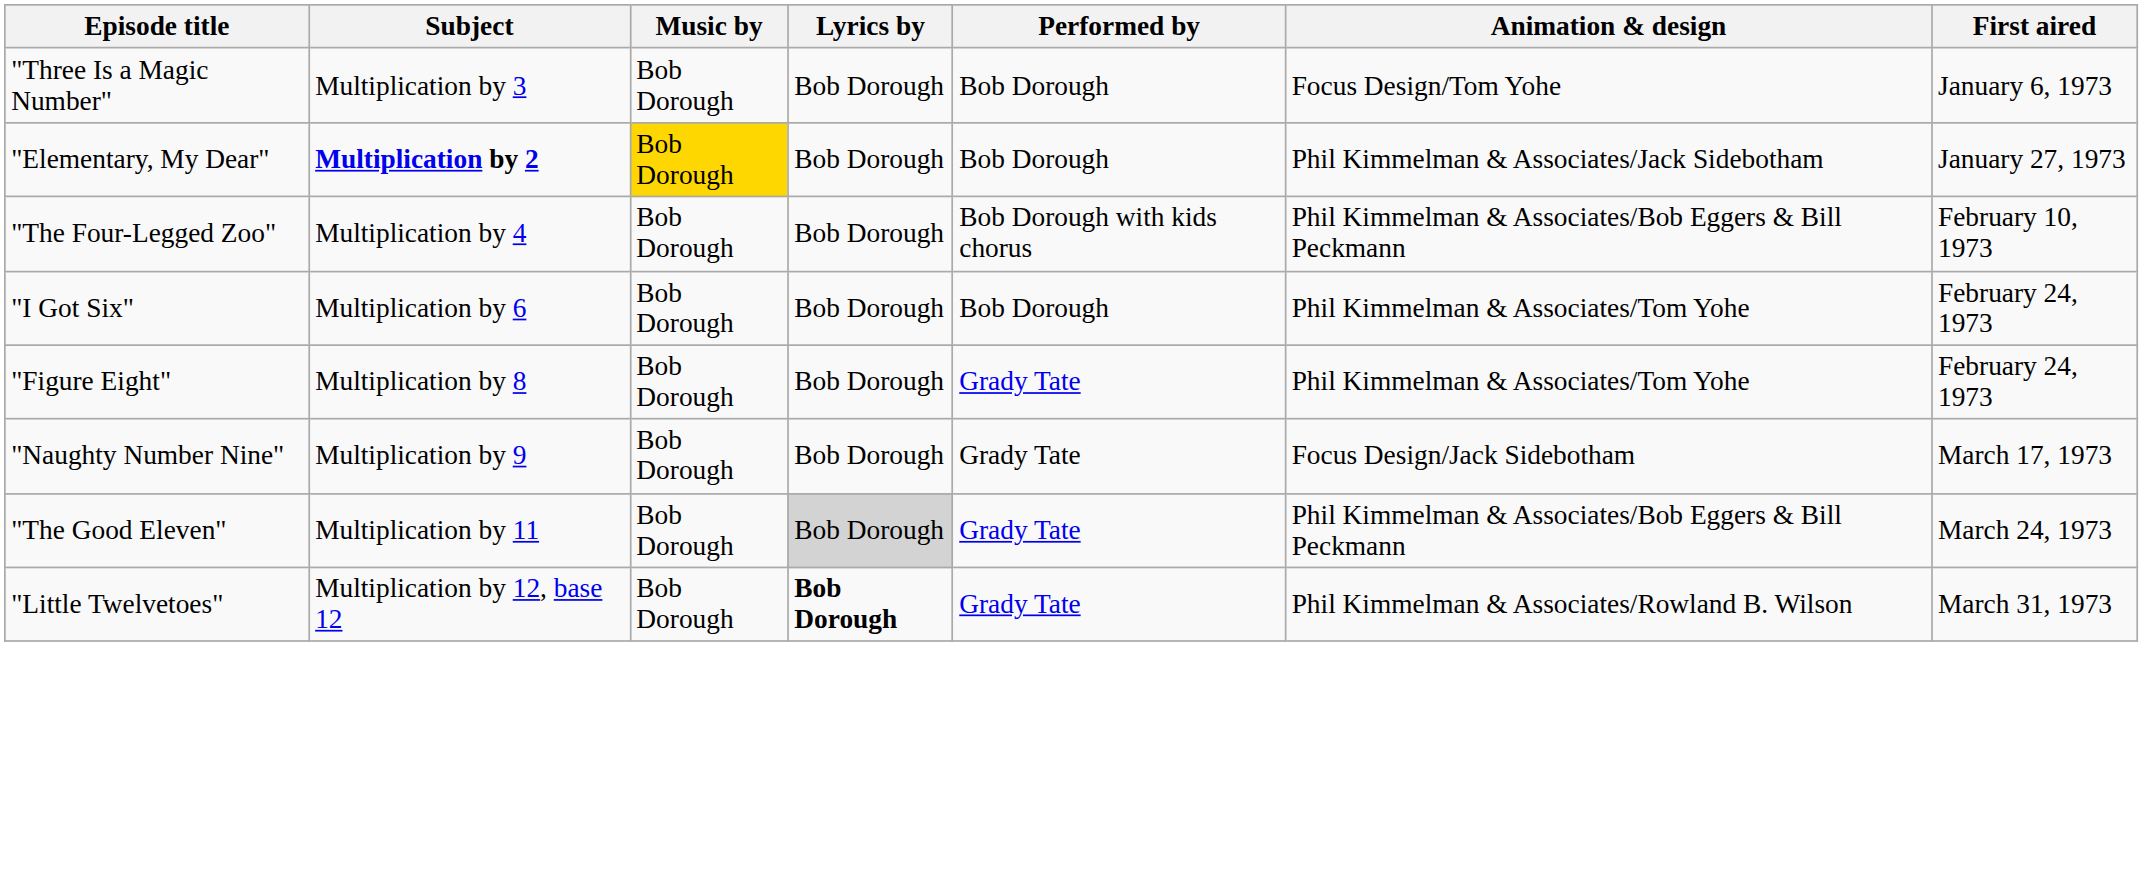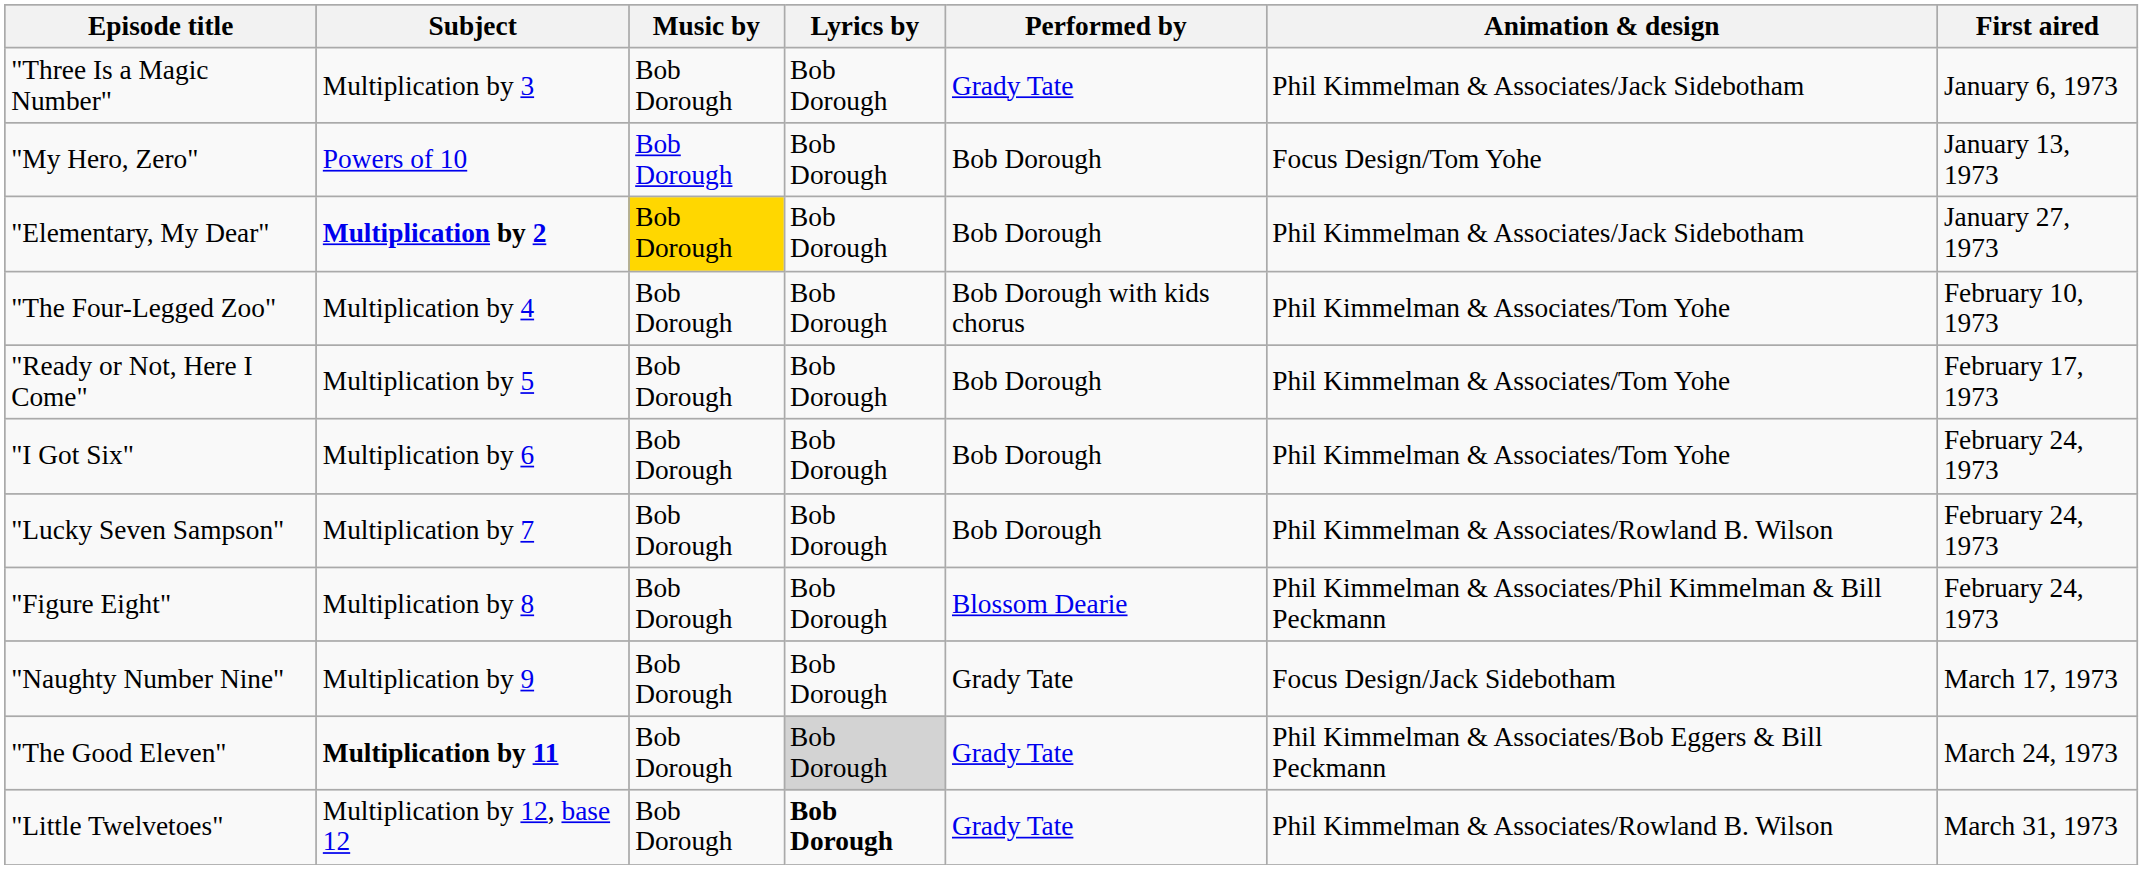"Three Is a Magic Number" | Performed by: Bob Dorough -> Grady Tate
"Three Is a Magic Number" | Animation & design: Focus Design/Tom Yohe -> Phil Kimmelman & Associates/Jack Sidebotham
+ row: "My Hero, Zero" | Powers of 10 | Bob Dorough | Bob Dorough | Bob Dorough | Focus Design/Tom Yohe | January 13, 1973
"The Four-Legged Zoo" | Animation & design: Phil Kimmelman & Associates/Bob Eggers & Bill Peckmann -> Phil Kimmelman & Associates/Tom Yohe
+ row: "Ready or Not, Here I Come" | Multiplication by 5 | Bob Dorough | Bob Dorough | Bob Dorough | Phil Kimmelman & Associates/Tom Yohe | February 17, 1973
+ row: "Lucky Seven Sampson" | Multiplication by 7 | Bob Dorough | Bob Dorough | Bob Dorough | Phil Kimmelman & Associates/Rowland B. Wilson | February 24, 1973
"Figure Eight" | Performed by: Grady Tate -> Blossom Dearie
"Figure Eight" | Animation & design: Phil Kimmelman & Associates/Tom Yohe -> Phil Kimmelman & Associates/Phil Kimmelman & Bill Peckmann
"The Good Eleven" | Subject: normal -> bold
